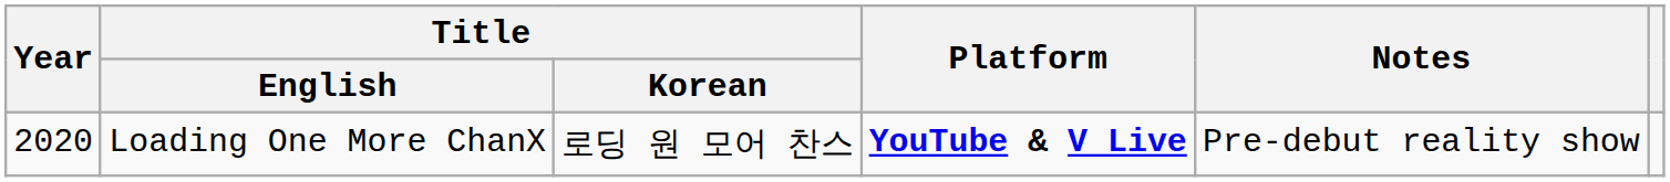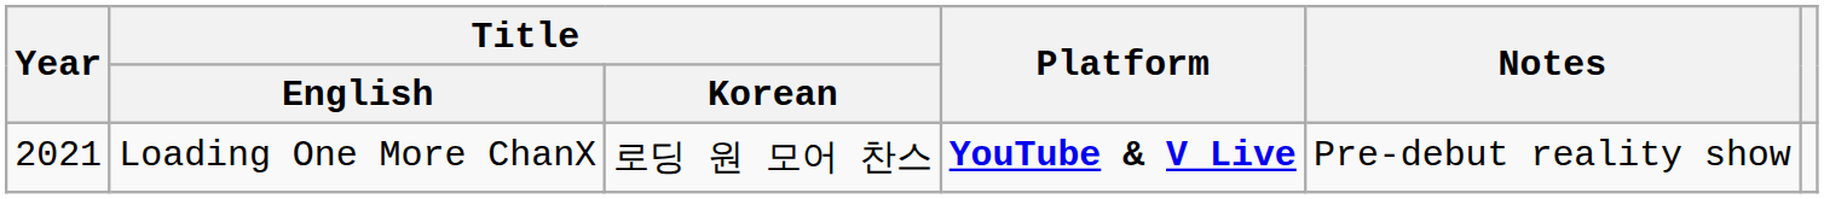Loading One More ChanX | Year: 2020 -> 2021
